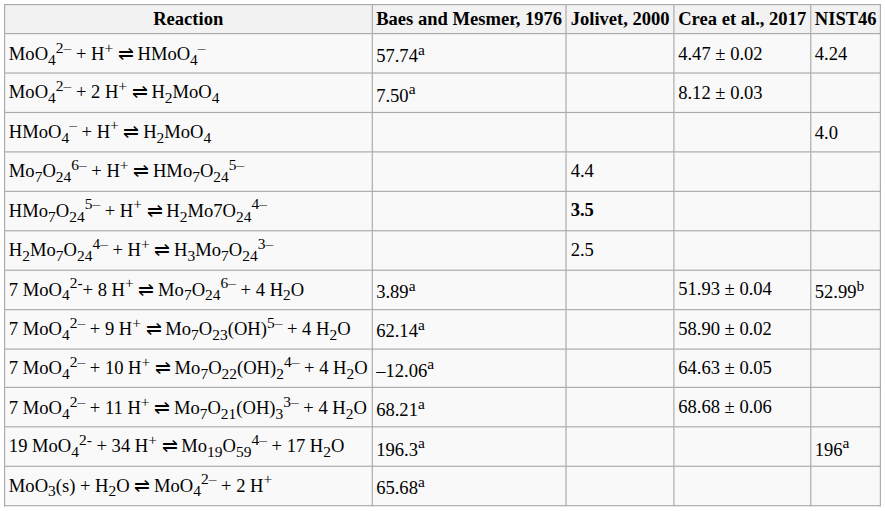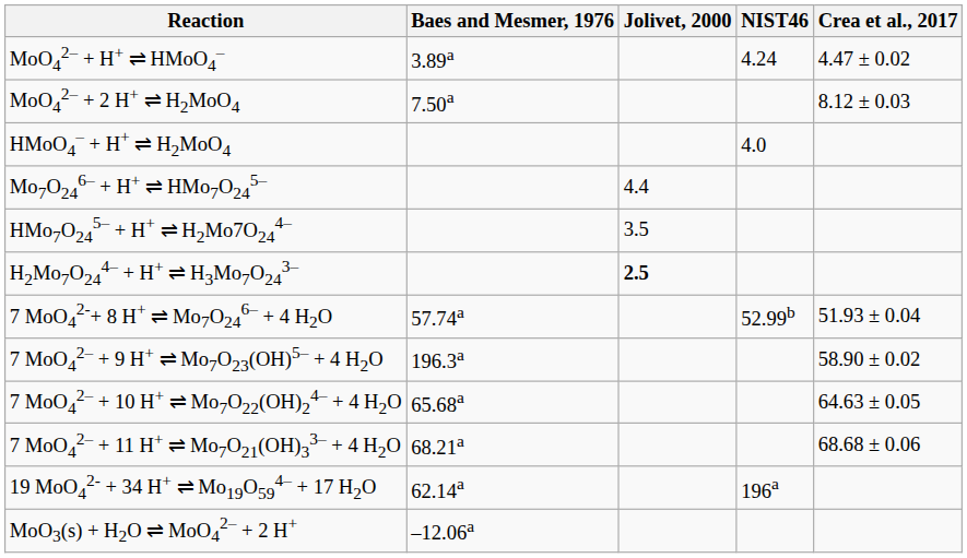columns swapped: NIST46 <-> Crea et al., 2017
MoO42– + H+ ⇌ HMoO4– | Baes and Mesmer, 1976: 57.74a -> 3.89a
HMo7O245– + H+ ⇌ H2Mo7O244– | Jolivet, 2000: bold -> normal
H2Mo7O244– + H+ ⇌ H3Mo7O243– | Jolivet, 2000: normal -> bold
7 MoO42-+ 8 H+ ⇌ Mo7O246– + 4 H2O | Baes and Mesmer, 1976: 3.89a -> 57.74a
7 MoO42– + 9 H+ ⇌ Mo7O23(OH)5– + 4 H2O | Baes and Mesmer, 1976: 62.14a -> 196.3a
7 MoO42– + 10 H+ ⇌ Mo7O22(OH)24– + 4 H2O | Baes and Mesmer, 1976: –12.06a -> 65.68a
19 MoO42- + 34 H+ ⇌ Mo19O594– + 17 H2O | Baes and Mesmer, 1976: 196.3a -> 62.14a
MoO3(s) + H2O ⇌ MoO42– + 2 H+ | Baes and Mesmer, 1976: 65.68a -> –12.06a
